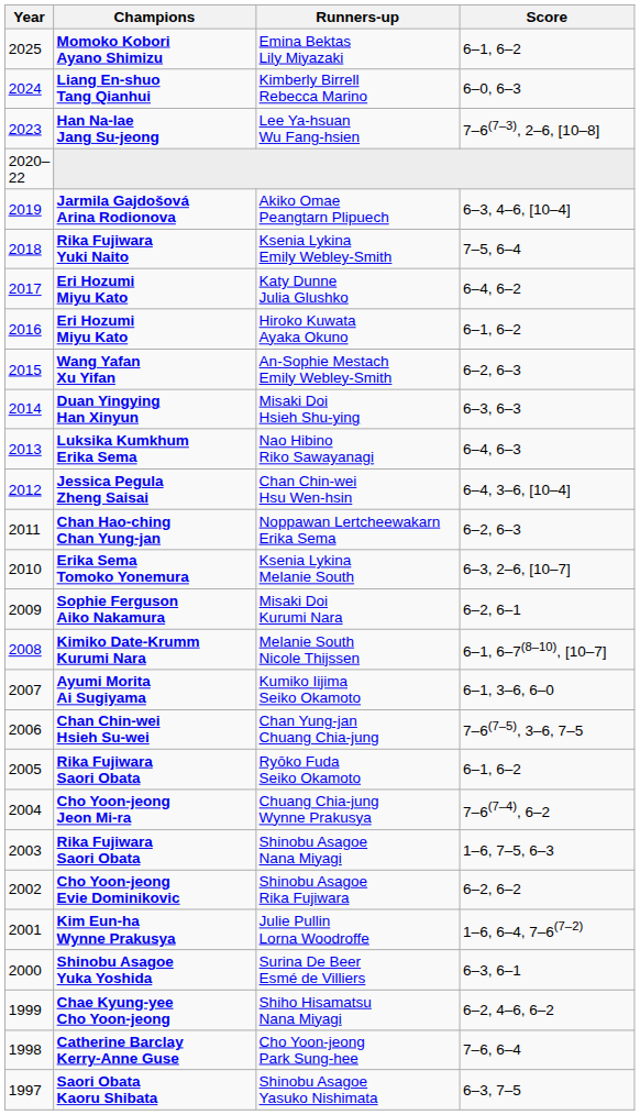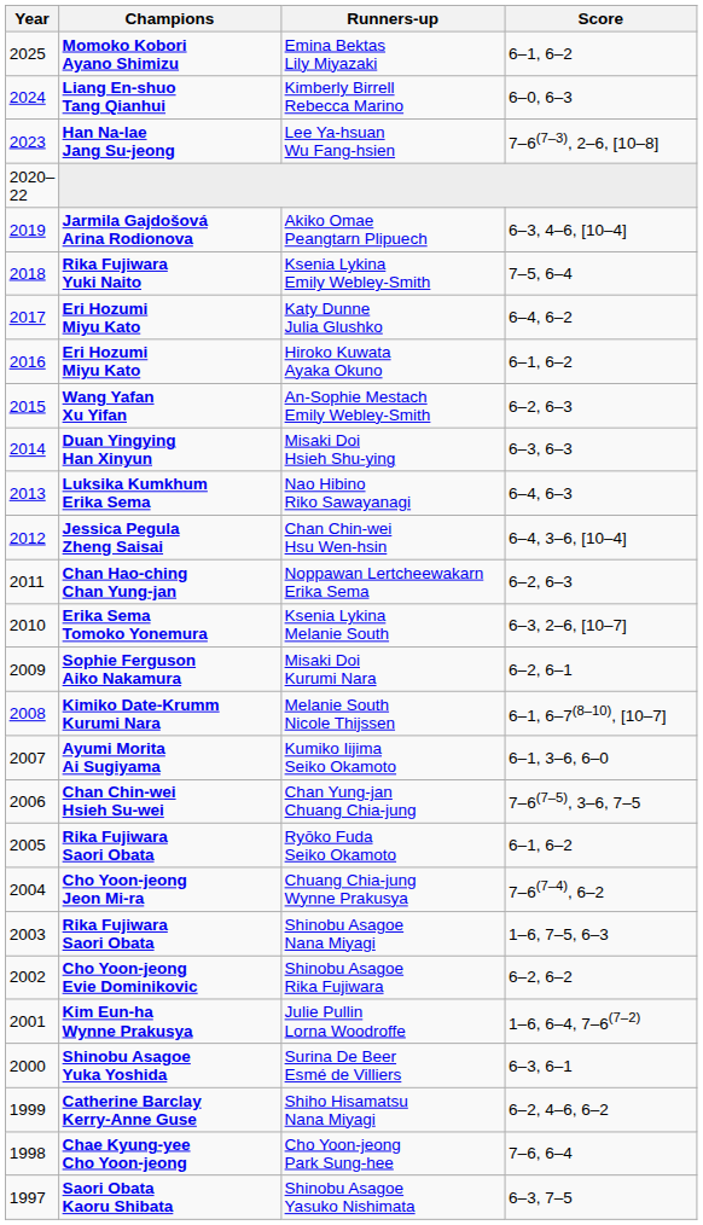Shiho Hisamatsu Nana Miyagi | Champions: Chae Kyung-yee Cho Yoon-jeong -> Catherine Barclay Kerry-Anne Guse
Cho Yoon-jeong Park Sung-hee | Champions: Catherine Barclay Kerry-Anne Guse -> Chae Kyung-yee Cho Yoon-jeong
